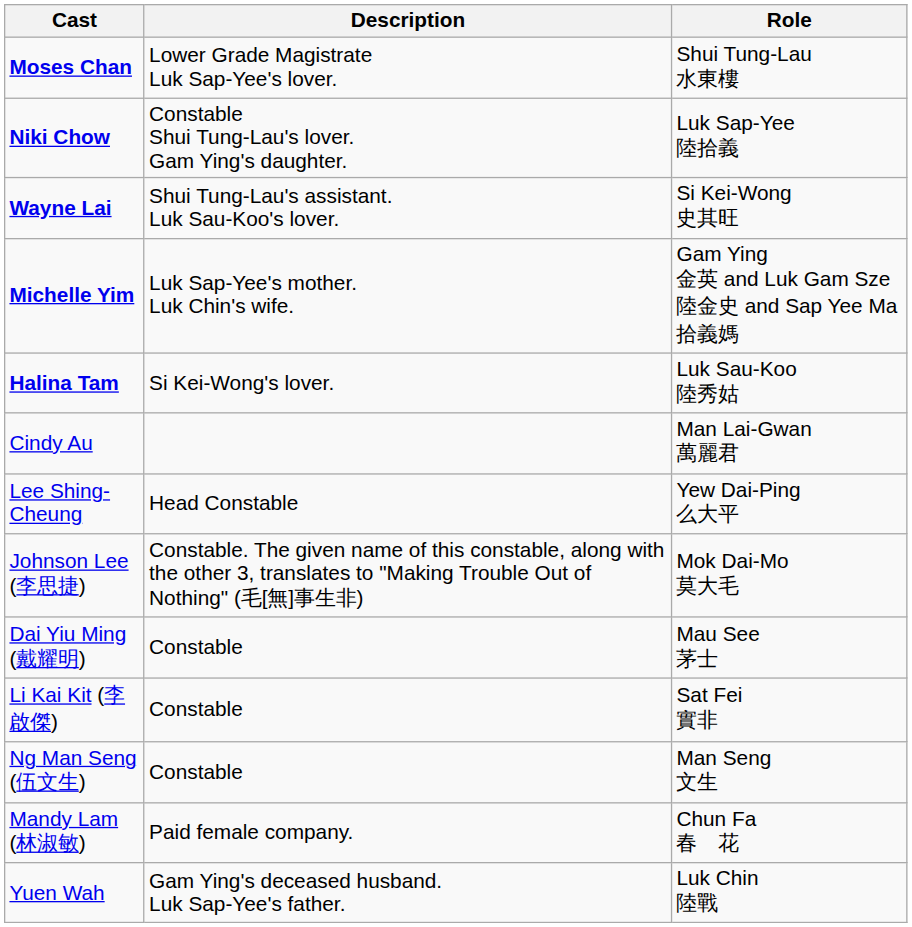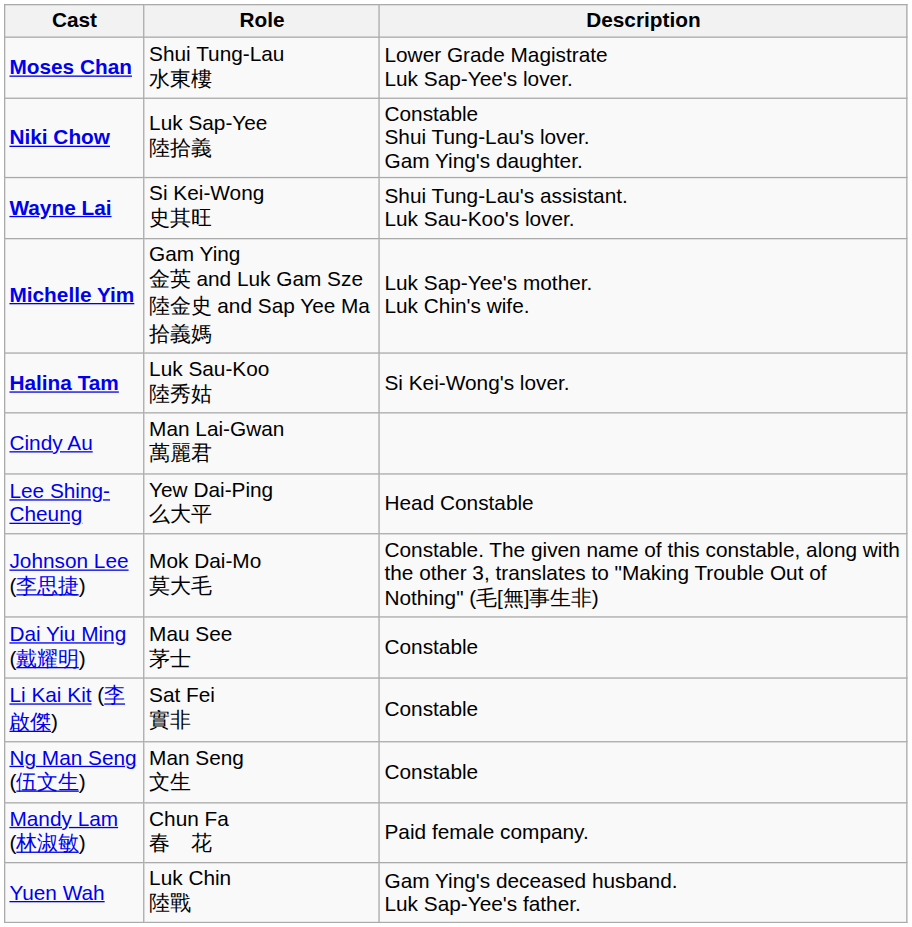columns swapped: Role <-> Description
